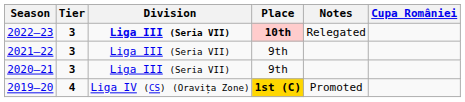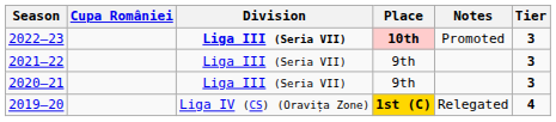columns swapped: Tier <-> Cupa României
2022–23 | Notes: Relegated -> Promoted
2019–20 | Notes: Promoted -> Relegated
